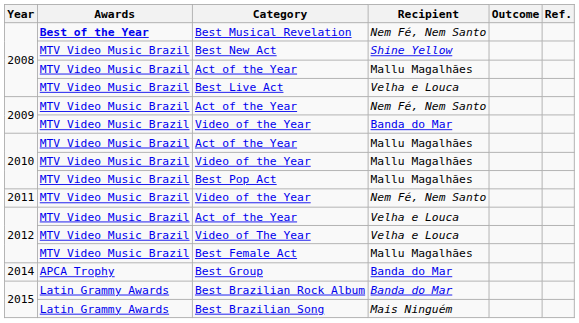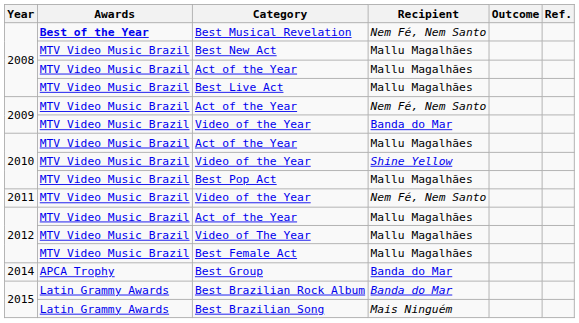Best New Act | Recipient: Shine Yellow -> Mallu Magalhães
Best Live Act | Recipient: Velha e Louca -> Mallu Magalhães
2010 / Video of the Year | Recipient: Mallu Magalhães -> Shine Yellow
2012 / Act of the Year | Recipient: Velha e Louca -> Mallu Magalhães
Video of The Year | Recipient: Velha e Louca -> Mallu Magalhães
